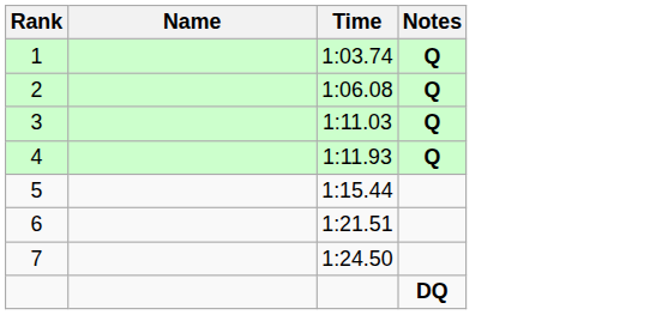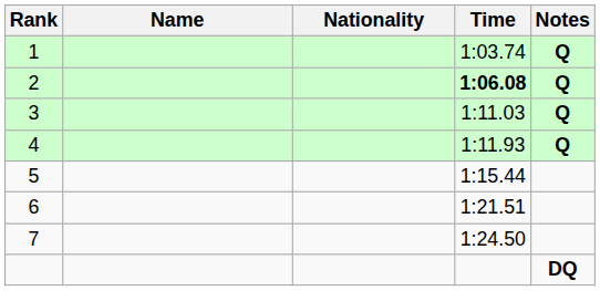+ column: Nationality
2 | Time: normal -> bold
